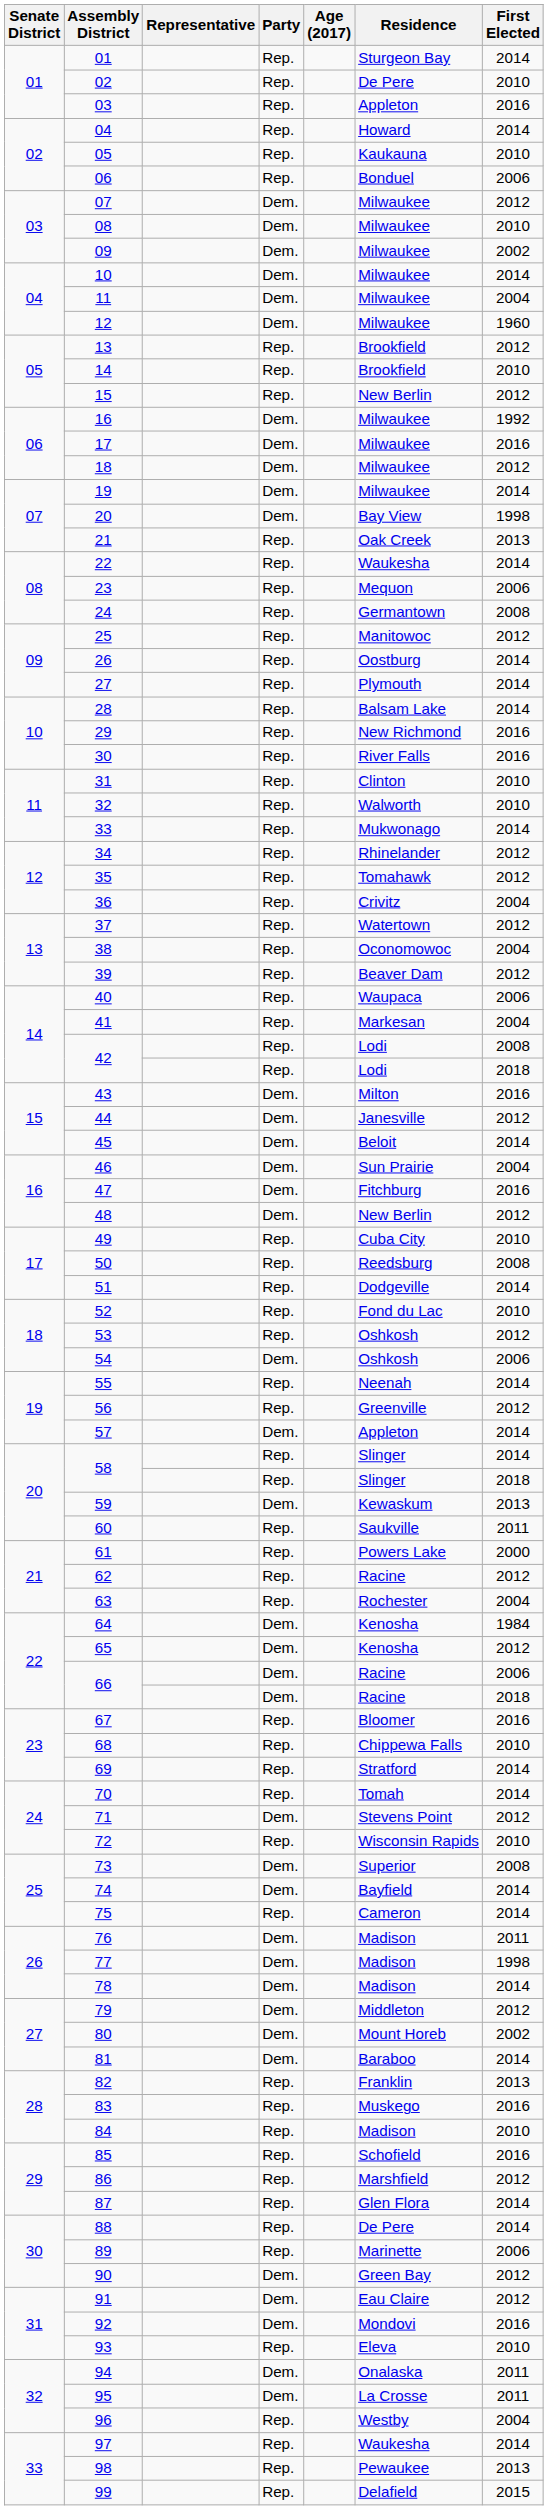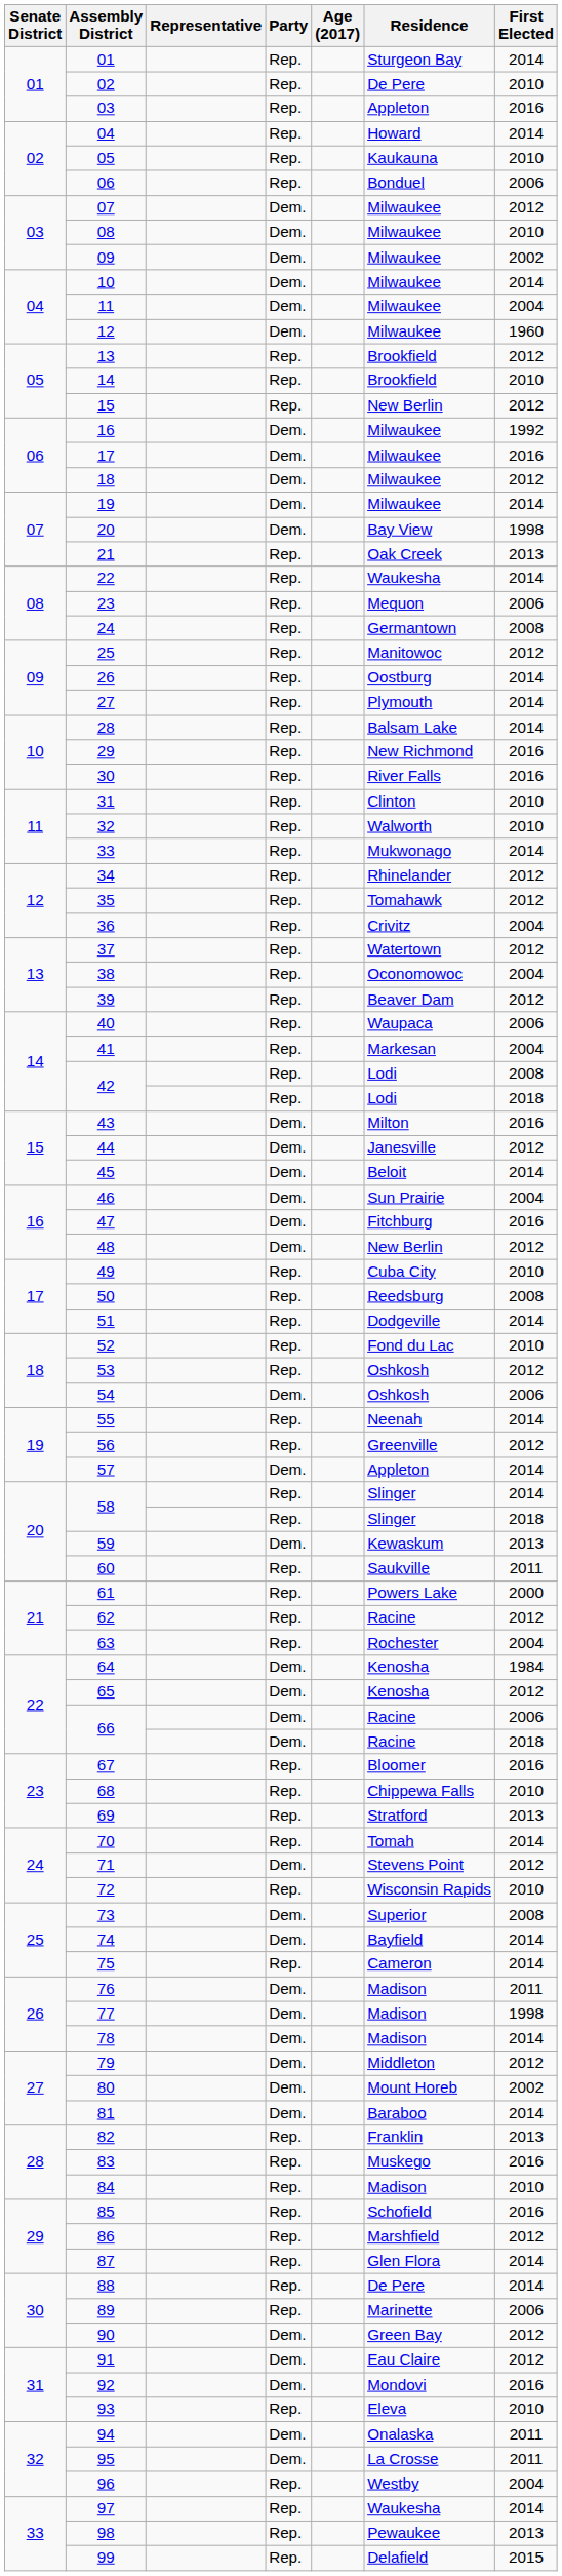69 | First Elected: 2014 -> 2013
